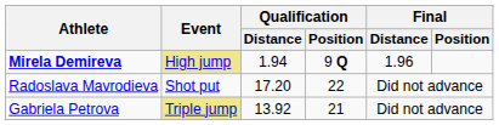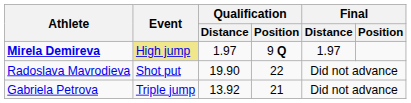Mirela Demireva | Qualification / Distance: 1.94 -> 1.97
Mirela Demireva | Final / Distance: 1.96 -> 1.97
Radoslava Mavrodieva | Qualification / Distance: 17.20 -> 19.90
Gabriela Petrova | Event: khaki background -> no background
